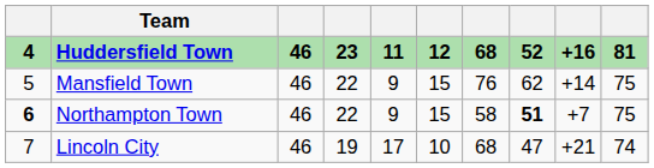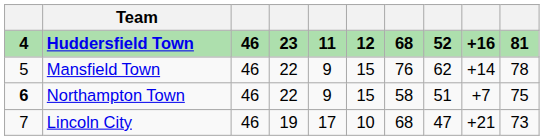Mansfield Town | column 10: 75 -> 78
Northampton Town | column 8: bold -> normal
Lincoln City | column 10: 74 -> 73
